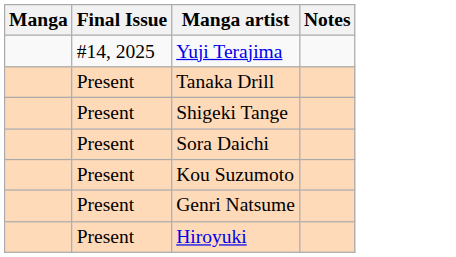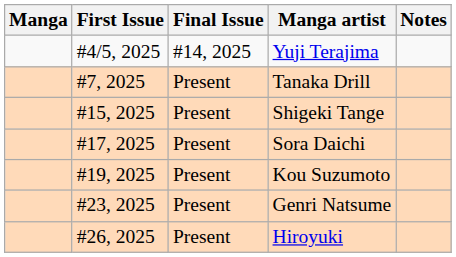+ column: First Issue | #4/5, 2025 | #7, 2025 | #15, 2025 | #17, 2025 | #19, 2025 | #23, 2025 | #26, 2025
